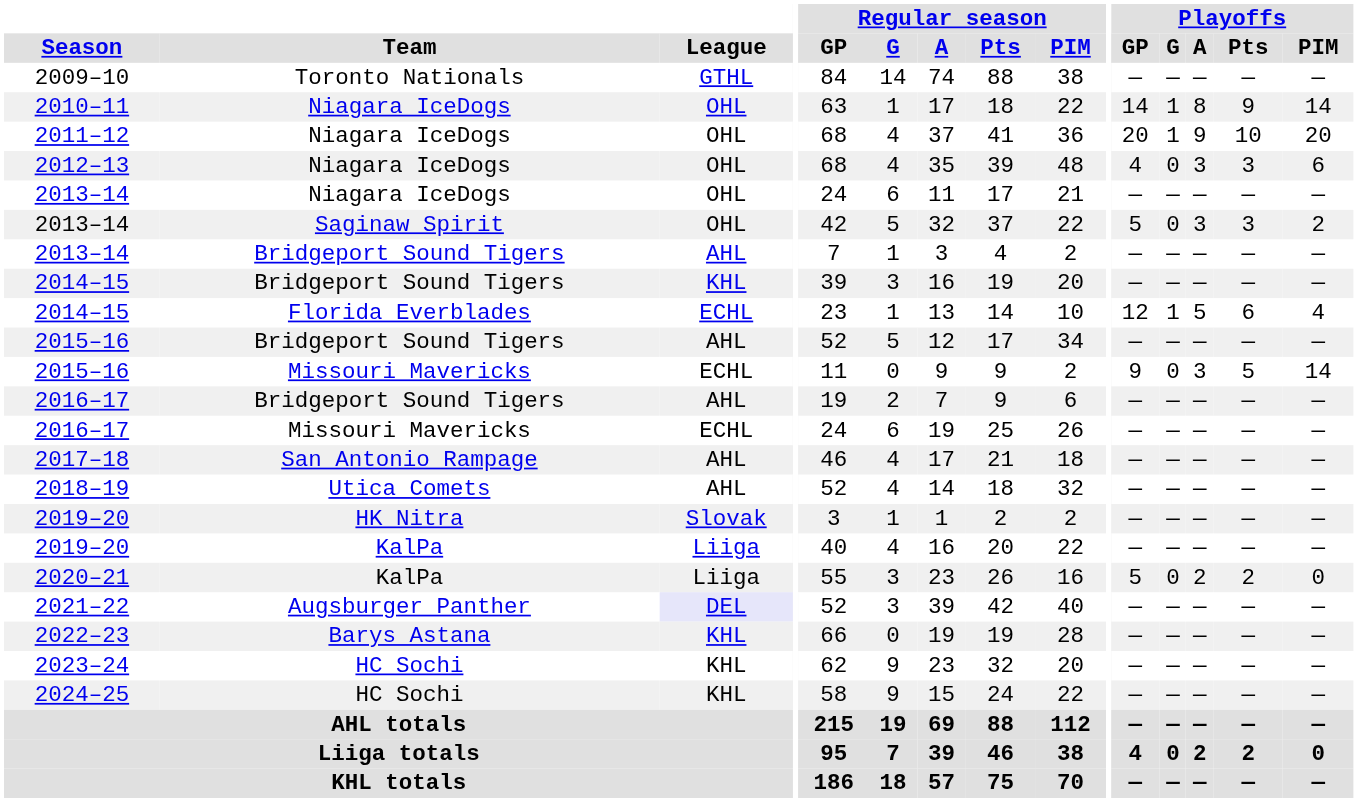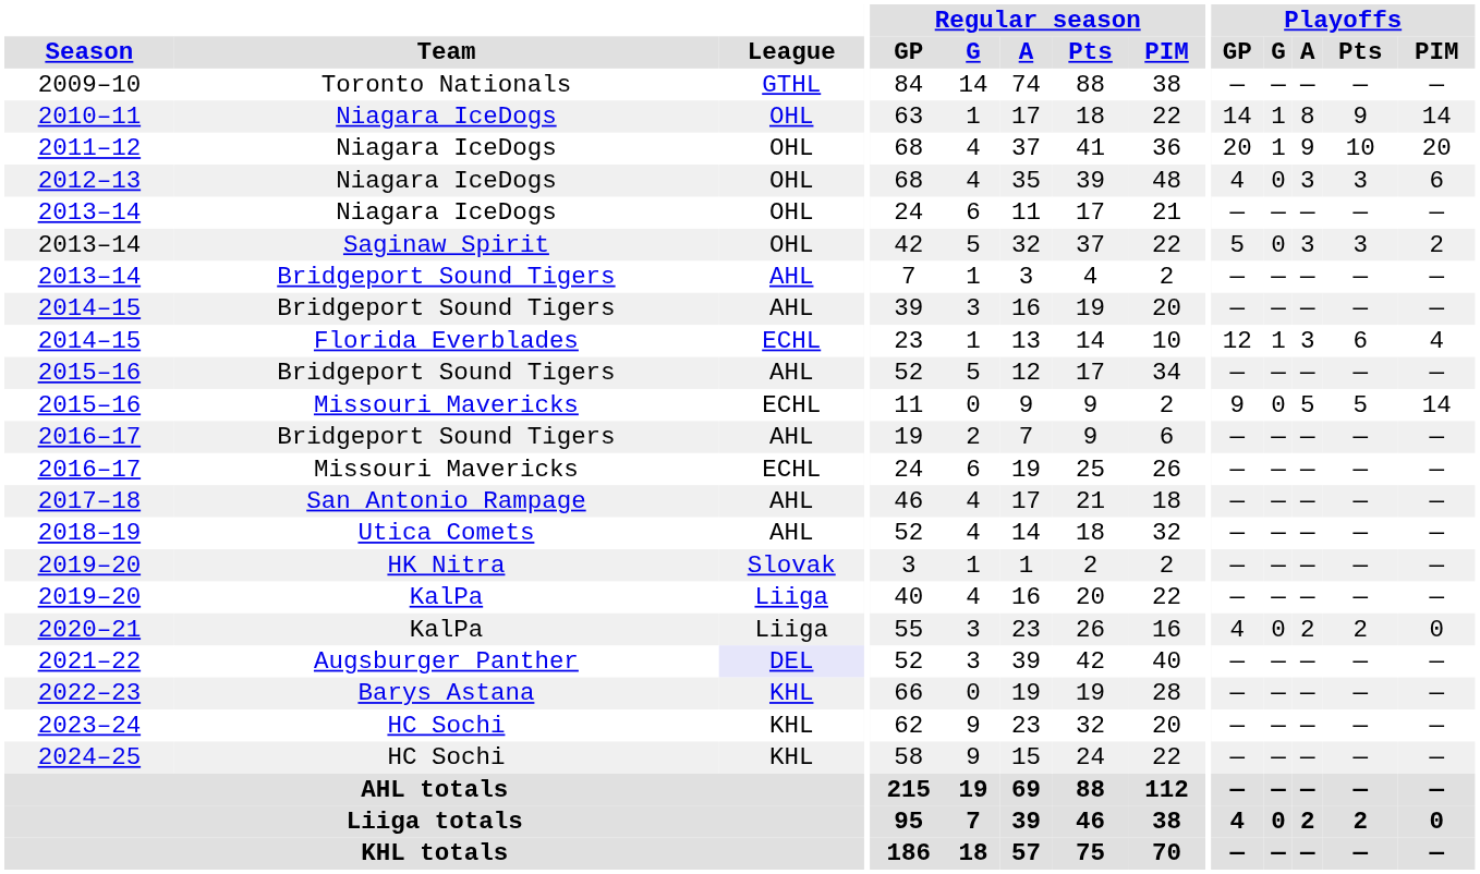2014–15 / Bridgeport Sound Tigers | League: KHL -> AHL
2014–15 / Florida Everblades | Playoffs / A: 5 -> 3
2015–16 / Missouri Mavericks | Playoffs / A: 3 -> 5
2020–21 | Playoffs / GP: 5 -> 4
